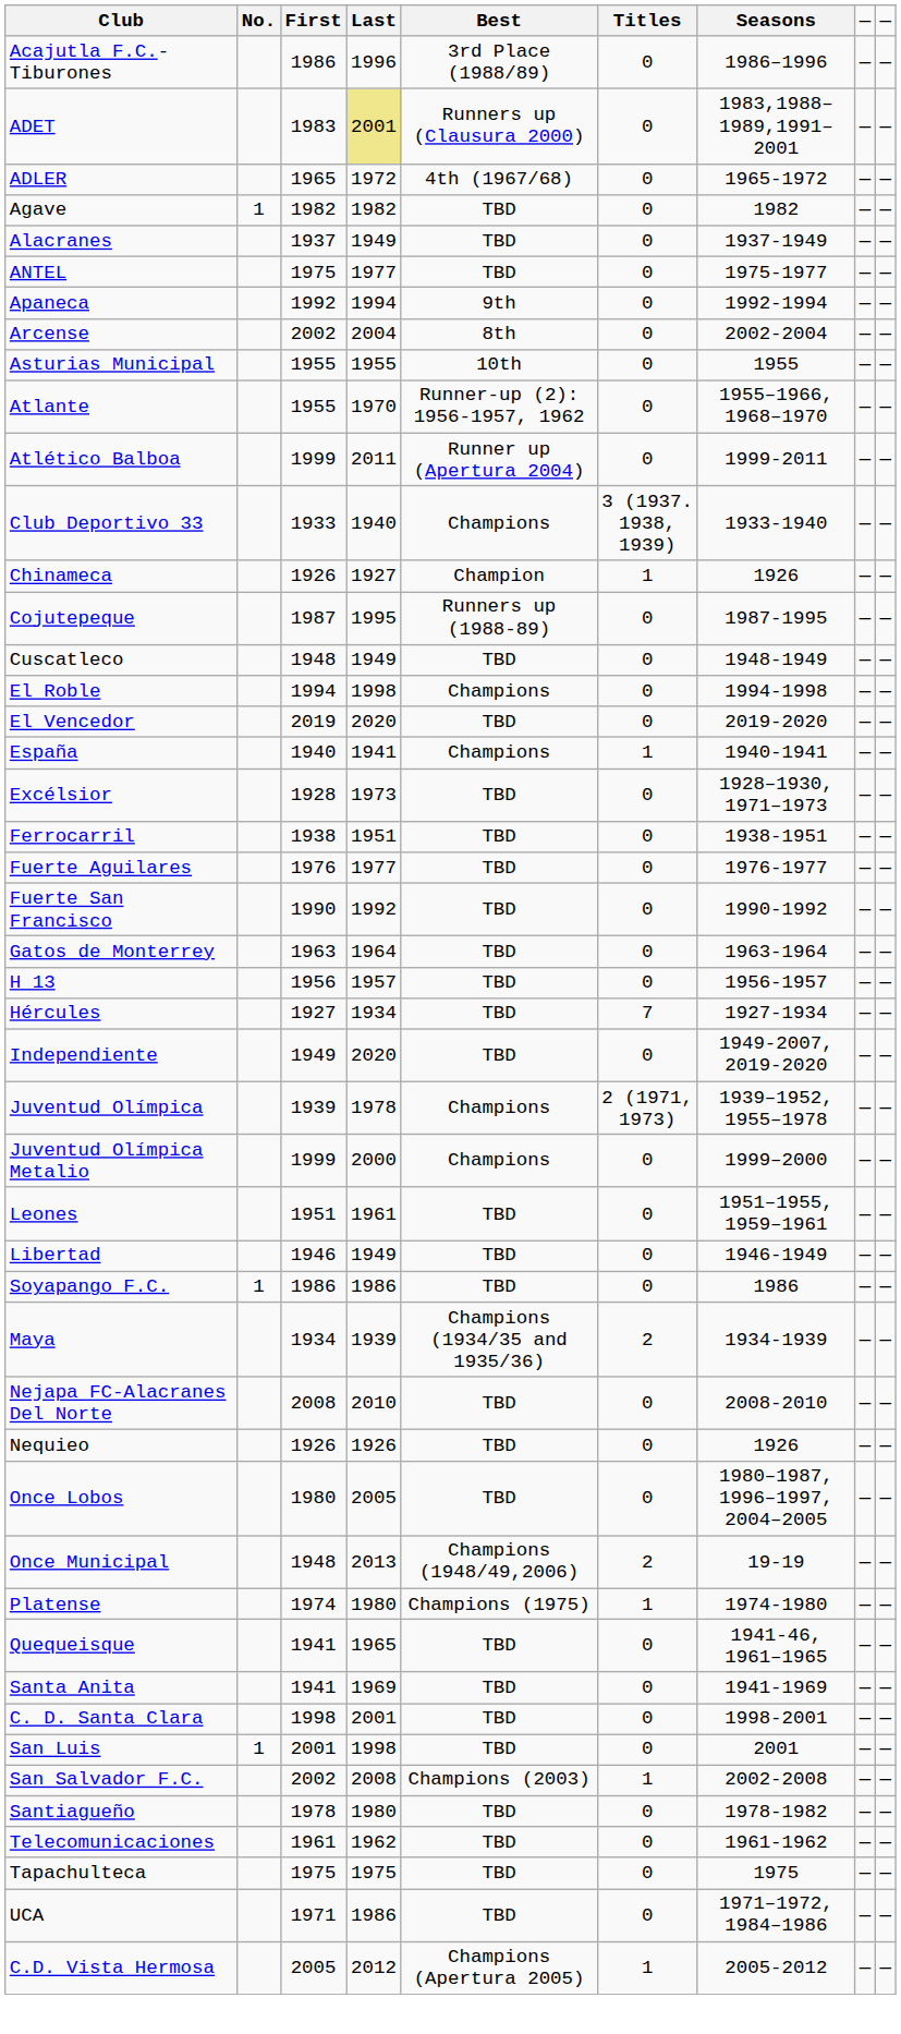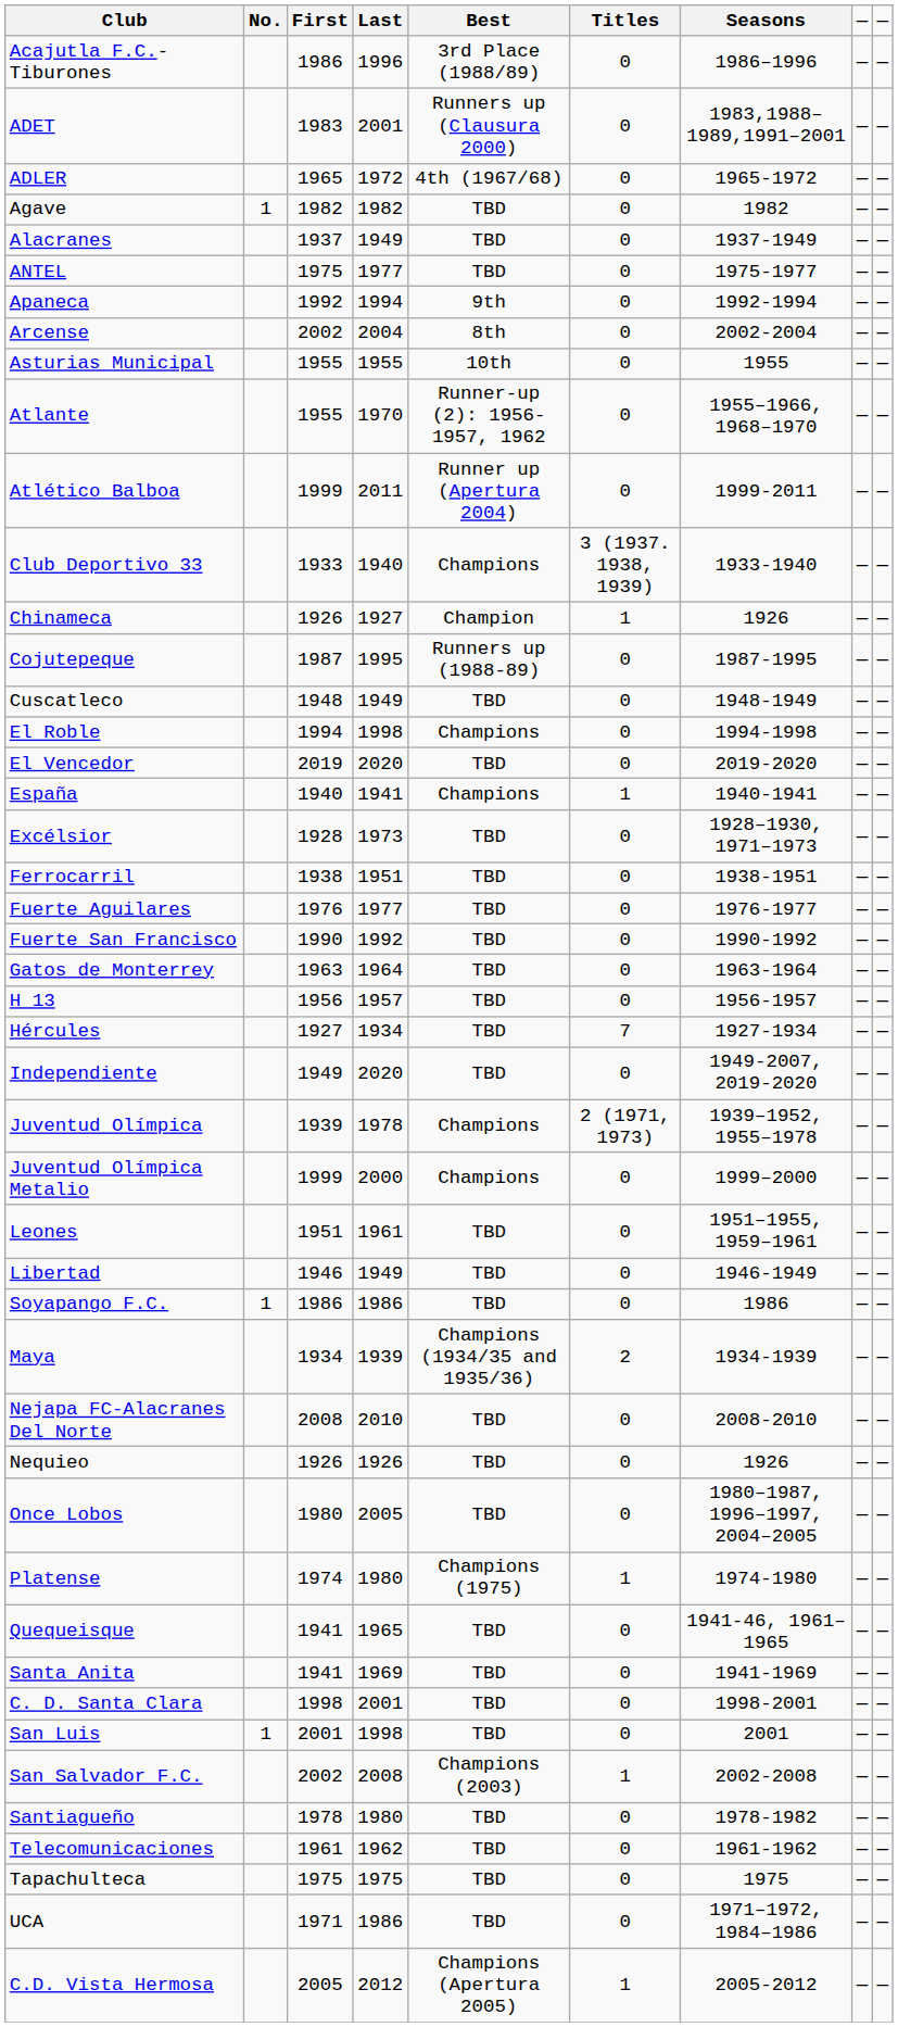ADET | column 4: khaki background -> no background
- row: Once Municipal | 1948 | 2013 | Champions (1948/49,2006) | 2 | 19-19 | — | —
